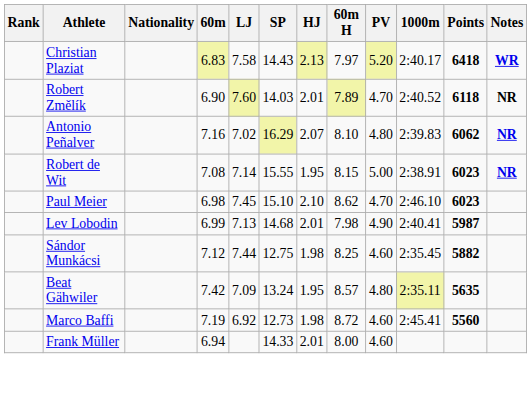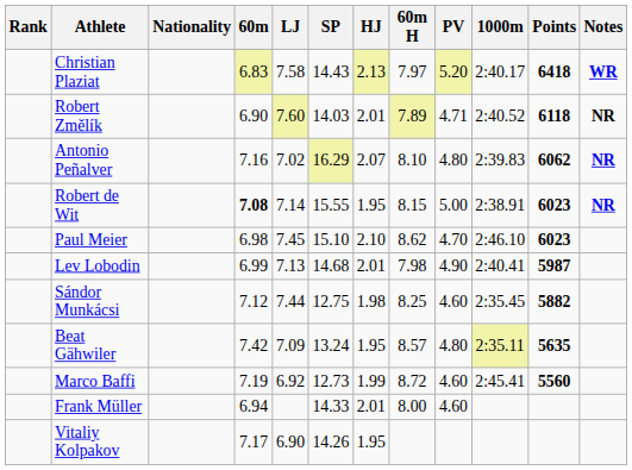Robert Změlík | PV: 4.70 -> 4.71
Robert de Wit | 60m: normal -> bold
Marco Baffi | HJ: 1.98 -> 1.99
+ row: Vitaliy Kolpakov | 7.17 | 6.90 | 14.26 | 1.95
